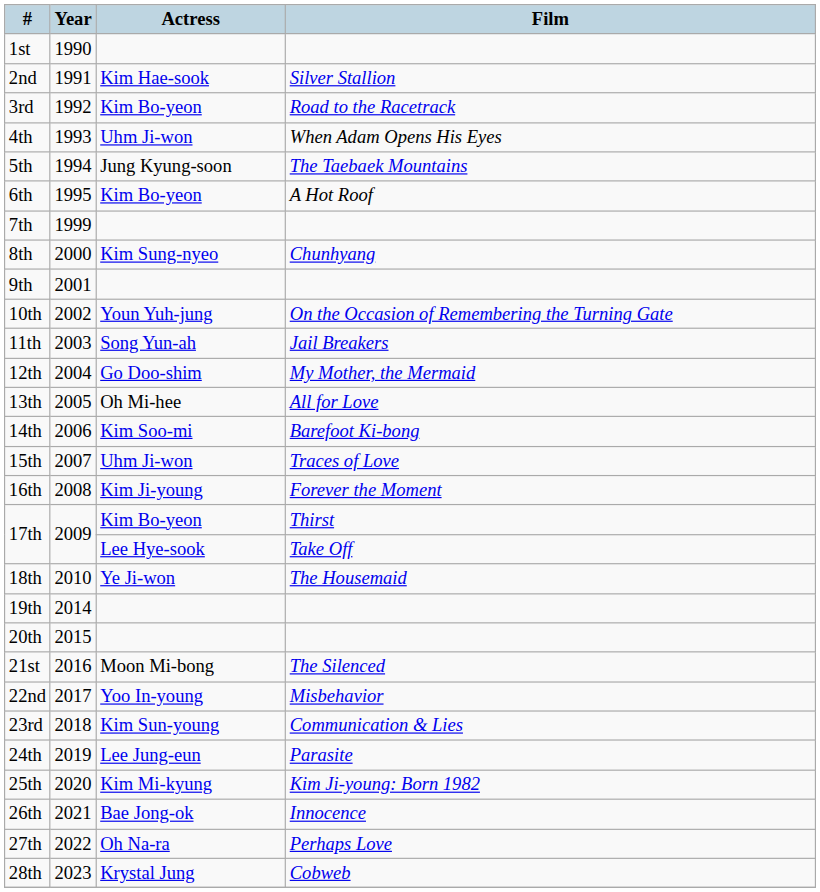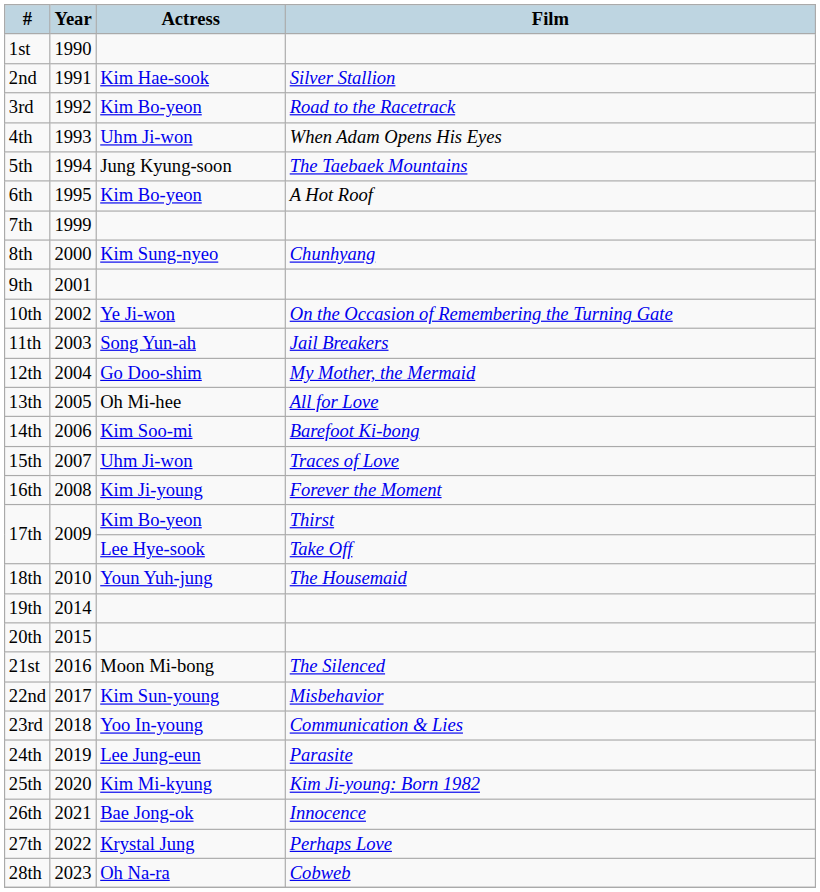10th | Actress: Youn Yuh-jung -> Ye Ji-won
18th | Actress: Ye Ji-won -> Youn Yuh-jung
22nd | Actress: Yoo In-young -> Kim Sun-young
23rd | Actress: Kim Sun-young -> Yoo In-young
27th | Actress: Oh Na-ra -> Krystal Jung
28th | Actress: Krystal Jung -> Oh Na-ra
